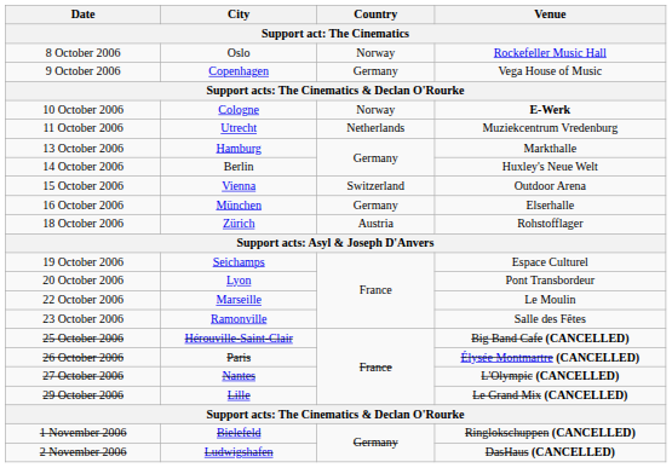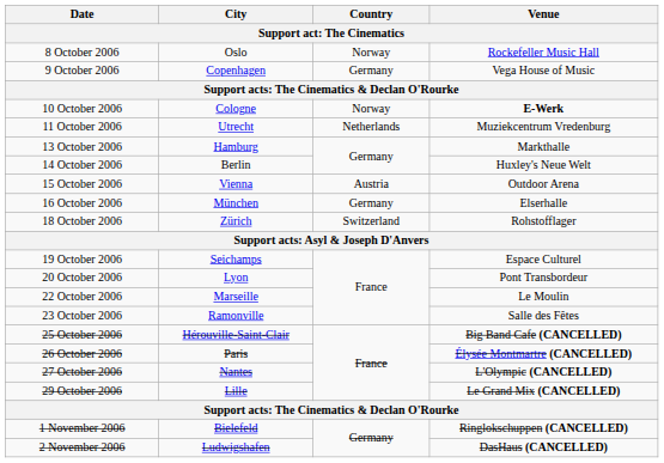15 October 2006 | Country: Switzerland -> Austria
18 October 2006 | Country: Austria -> Switzerland
